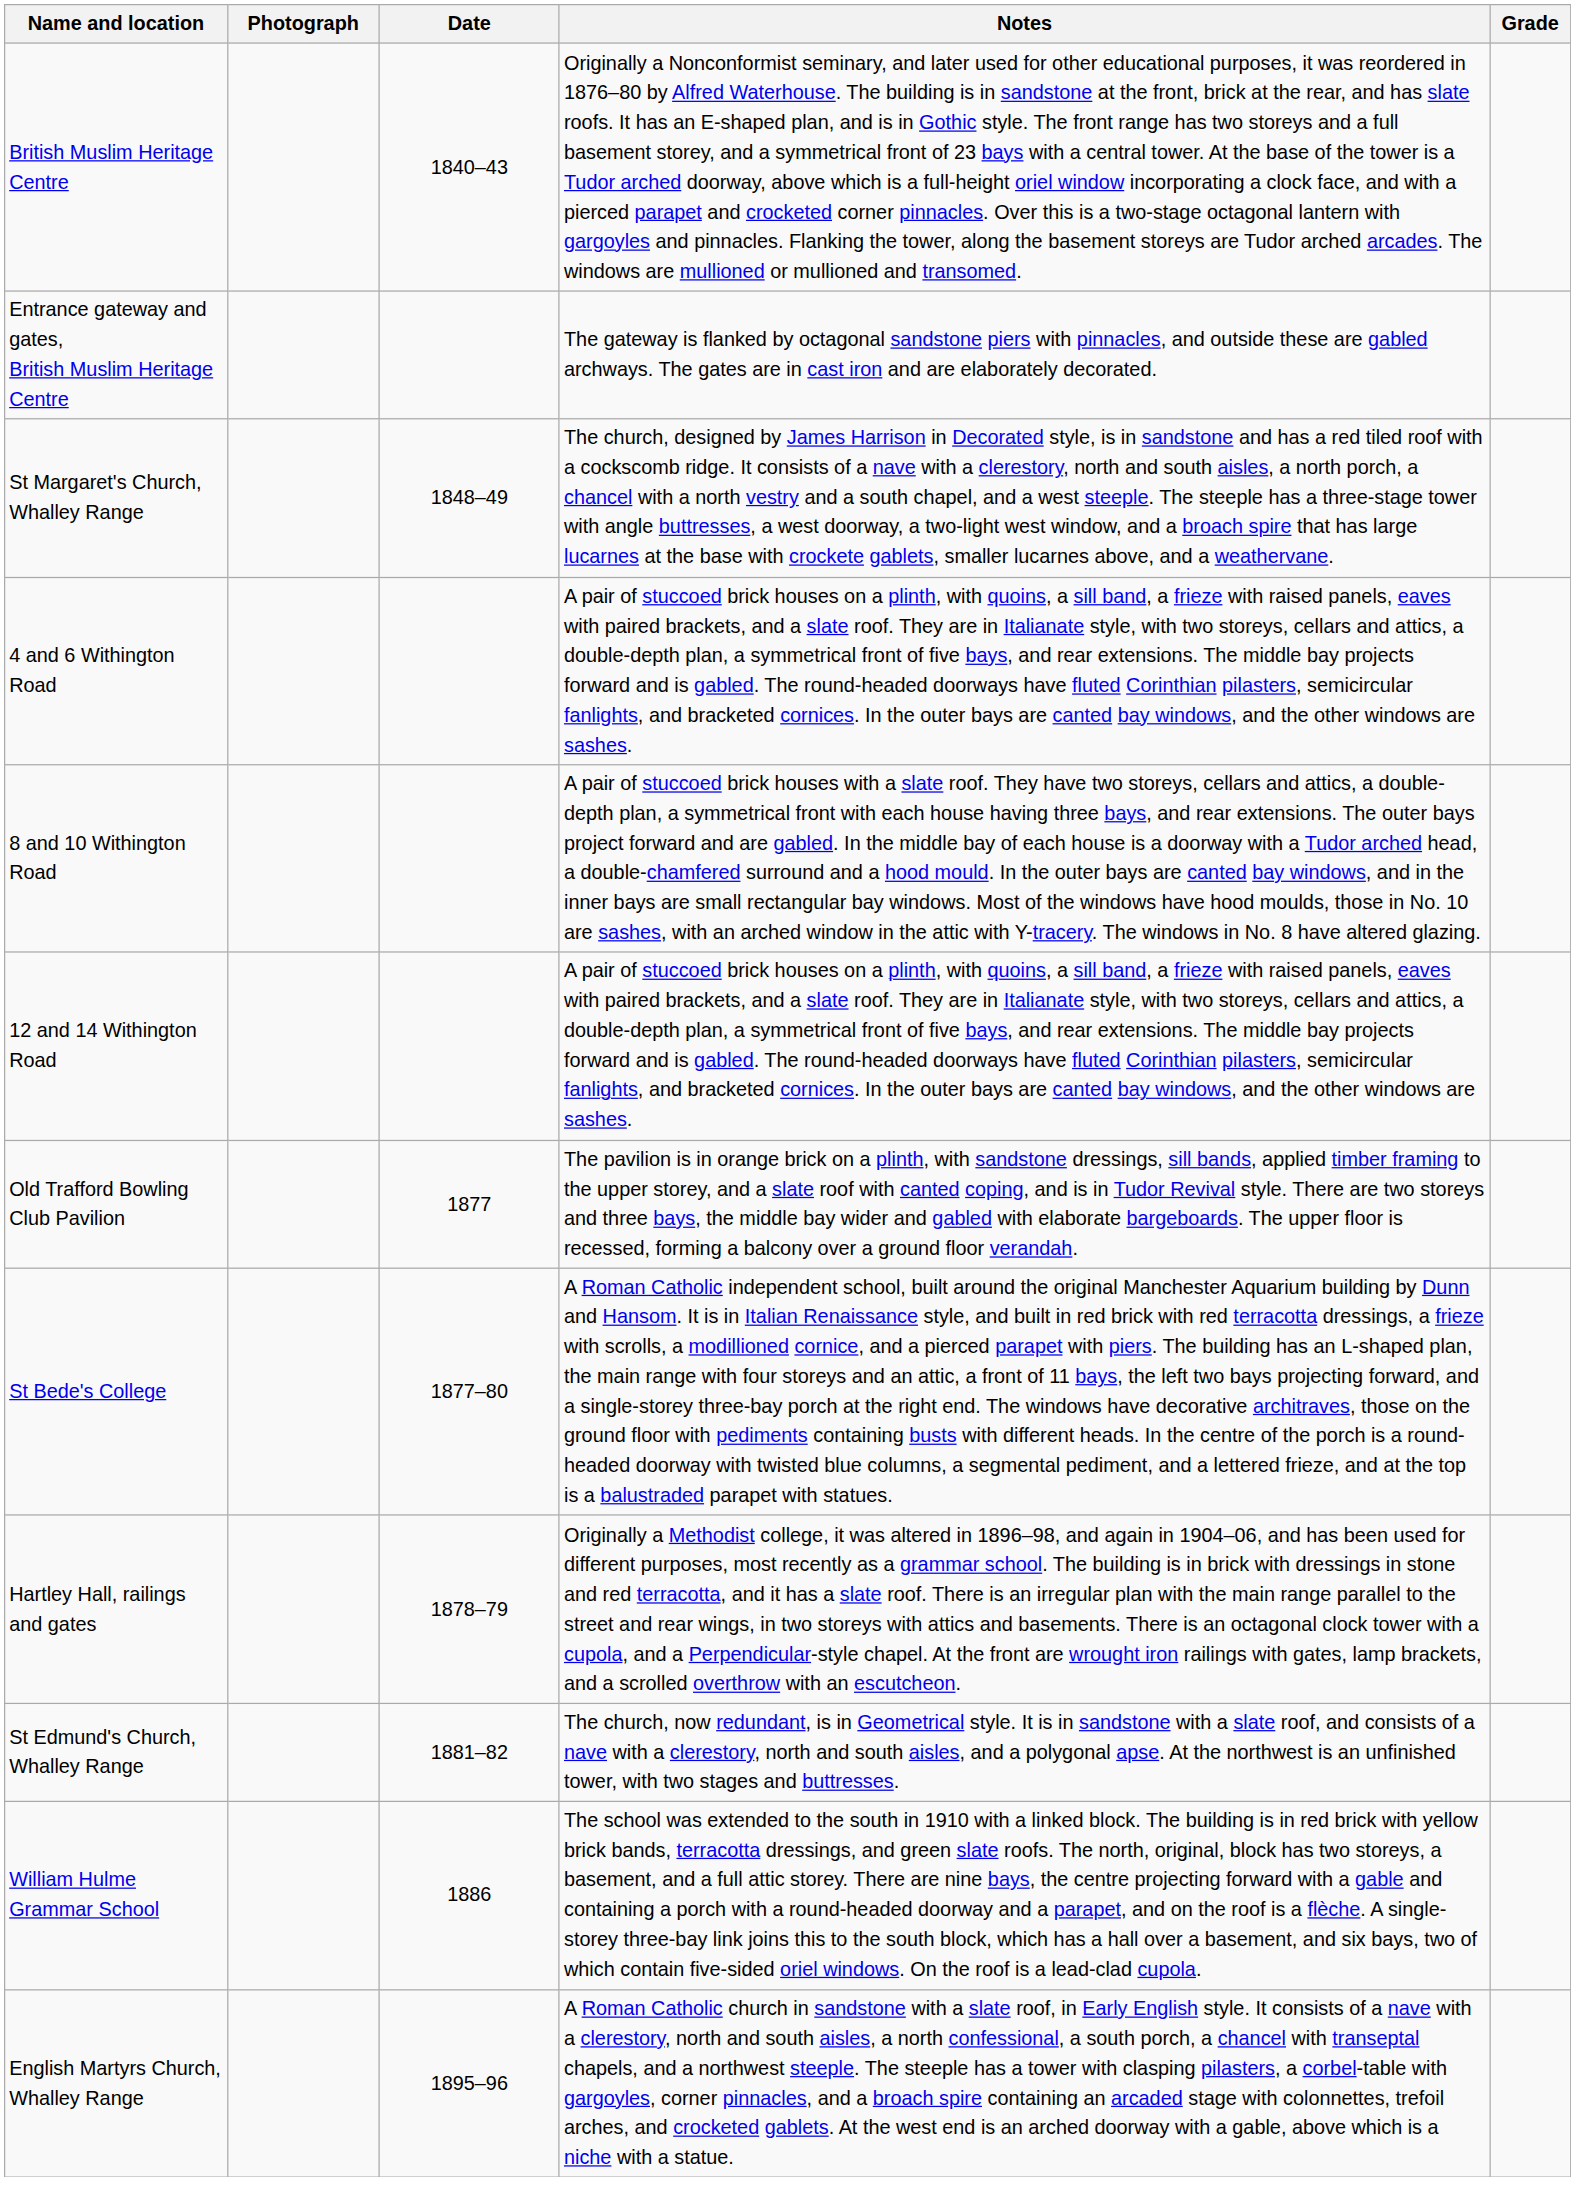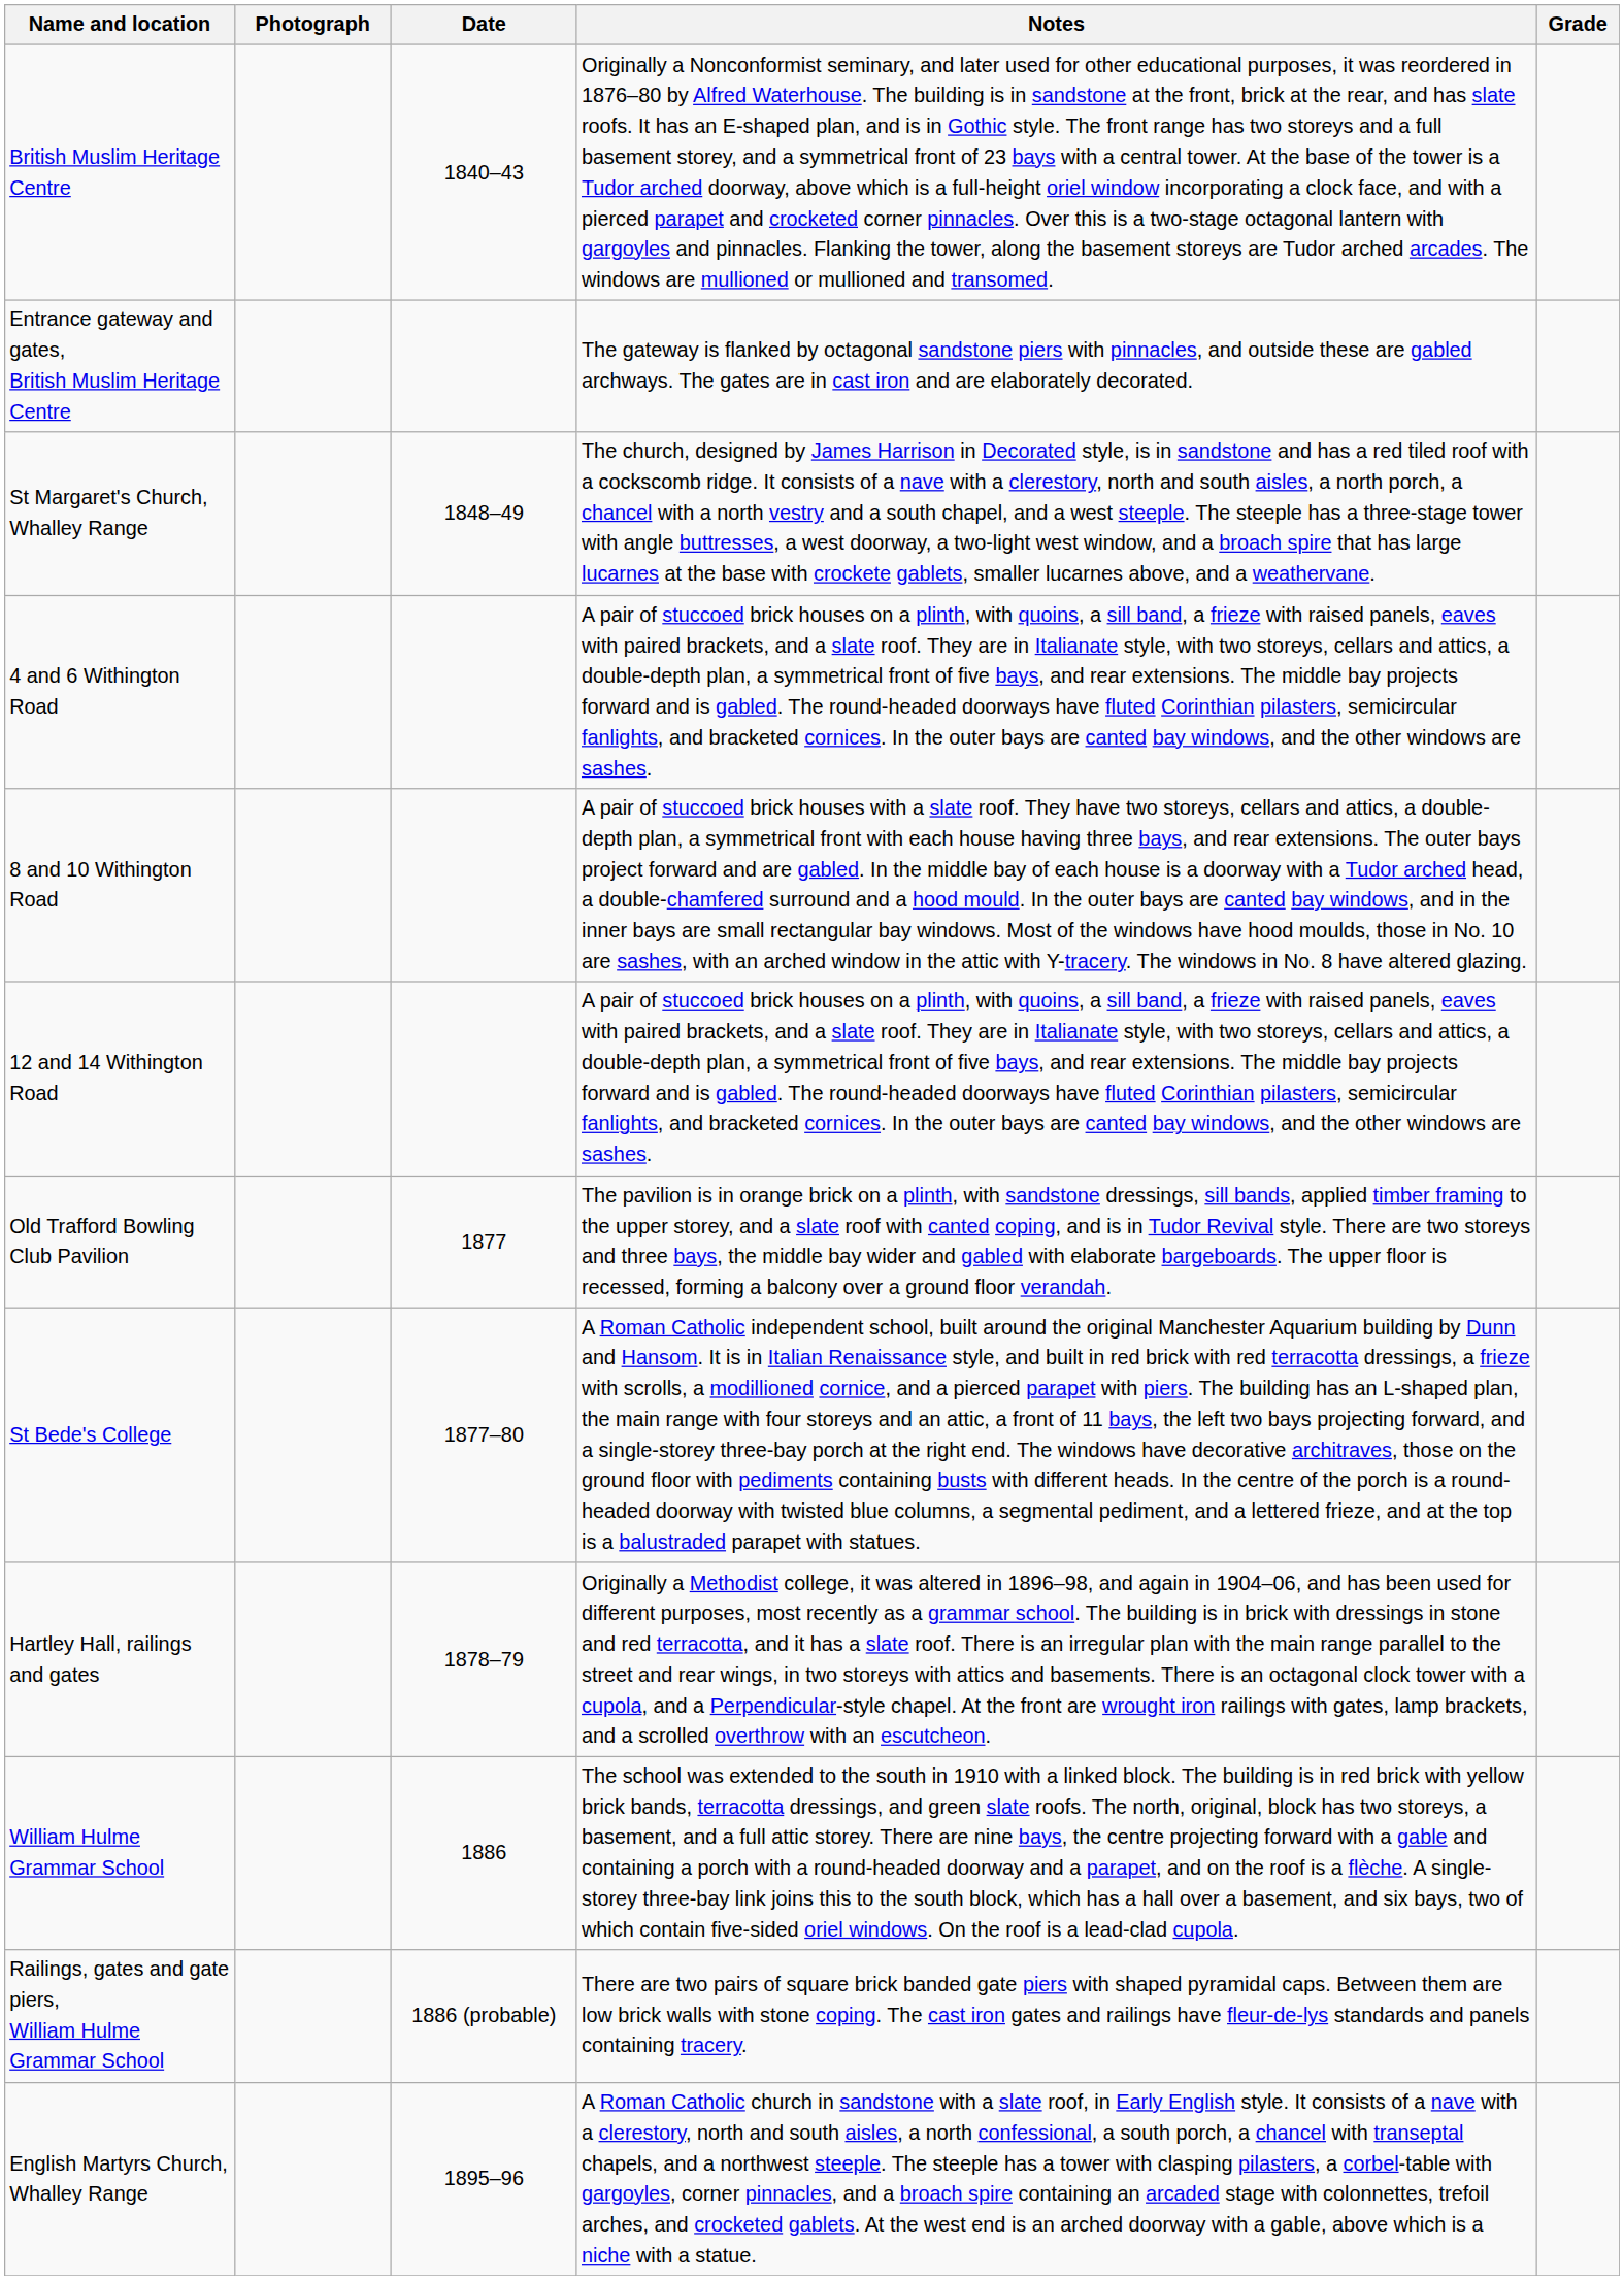- row: St Edmund's Church, Whalley Range | 1881–82 | The church, now redundant, is in Geometrical style. It is in sandstone with a slate roof, and consists of a nave with a clerestory, north and south aisles, and a polygonal apse. At the northwest is an unfinished tower, with two stages and buttresses.
+ row: Railings, gates and gate piers, William Hulme Grammar School | 1886 (probable) | There are two pairs of square brick banded gate piers with shaped pyramidal caps. Between them are low brick walls with stone coping. The cast iron gates and railings have fleur-de-lys standards and panels containing tracery.
